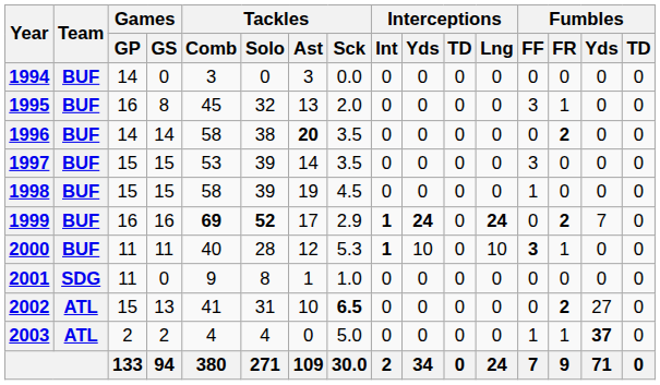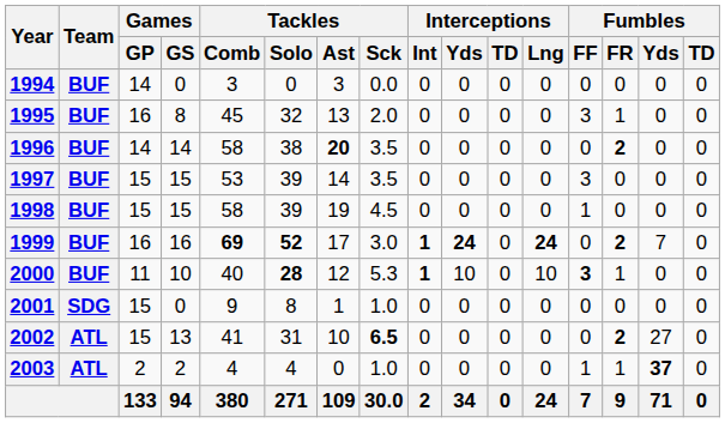1999 | Tackles / Sck: 2.9 -> 3.0
2000 | Games / GS: 11 -> 10
2000 | Tackles / Solo: normal -> bold
2001 | Games / GP: 11 -> 15
2003 | Tackles / Sck: 5.0 -> 1.0
